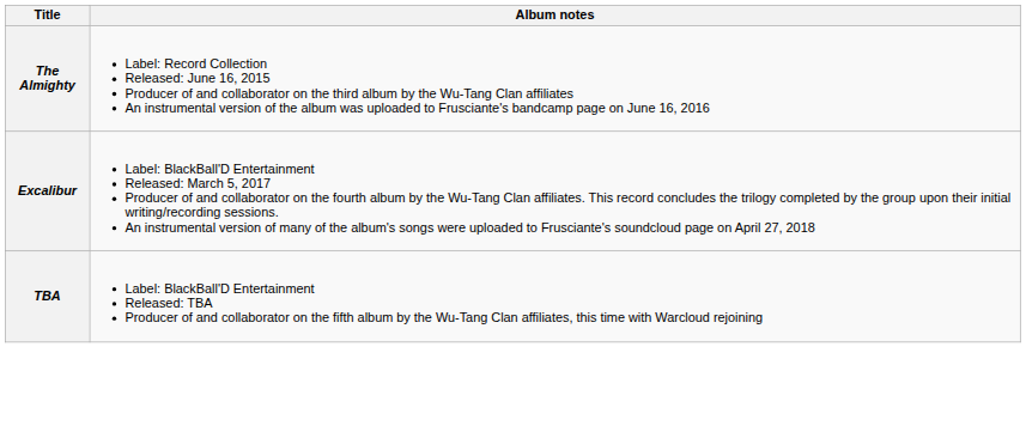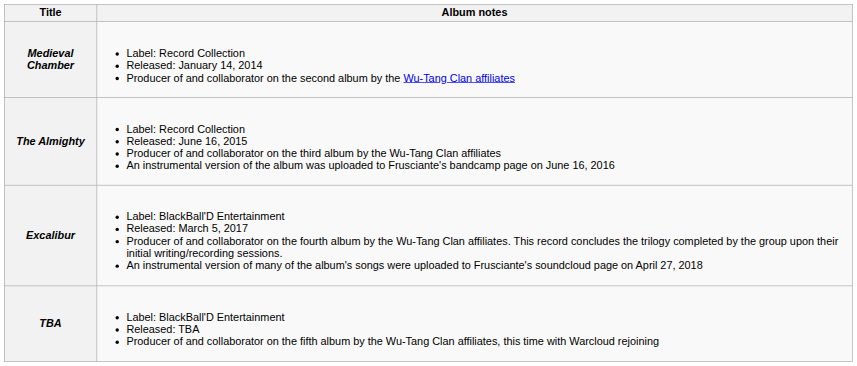+ row: Medieval Chamber | Label: Record Collection Released: January 14, 2014 Producer of and collaborator on the second album by the Wu-Tang Clan affiliates
